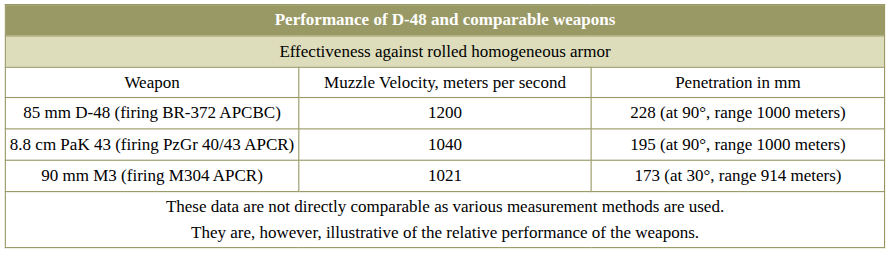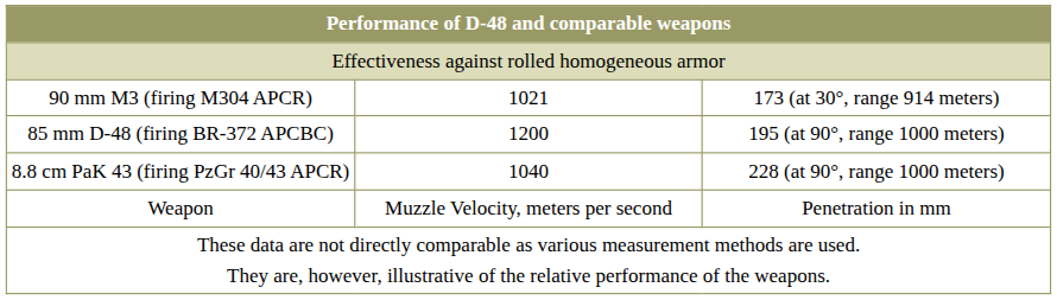rows swapped: Weapon <-> 90 mm M3 (firing M304 APCR)
85 mm D-48 (firing BR-372 APCBC) | column 3: 228 (at 90°, range 1000 meters) -> 195 (at 90°, range 1000 meters)
8.8 cm PaK 43 (firing PzGr 40/43 APCR) | column 3: 195 (at 90°, range 1000 meters) -> 228 (at 90°, range 1000 meters)
